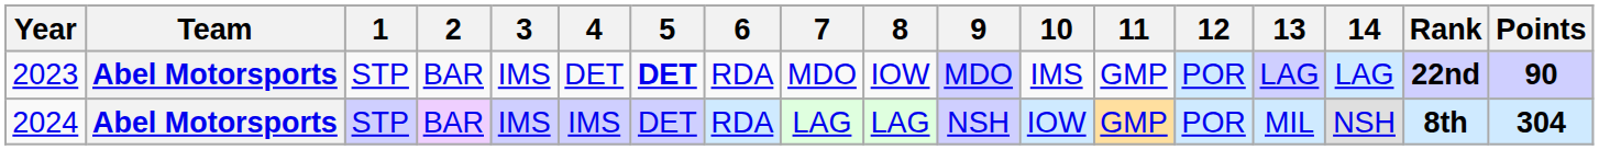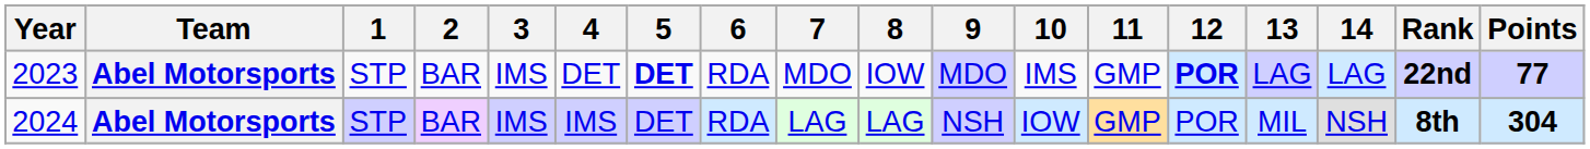2023 | 12: normal -> bold
2023 | Points: 90 -> 77
